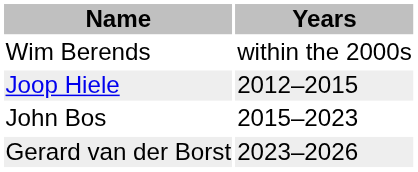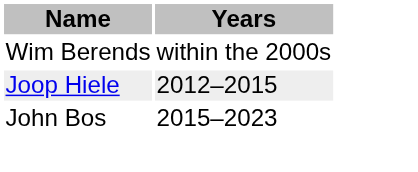- row: Gerard van der Borst | 2023–2026
